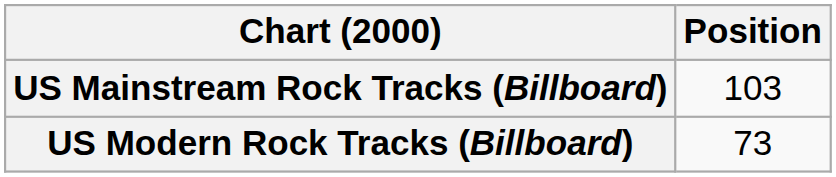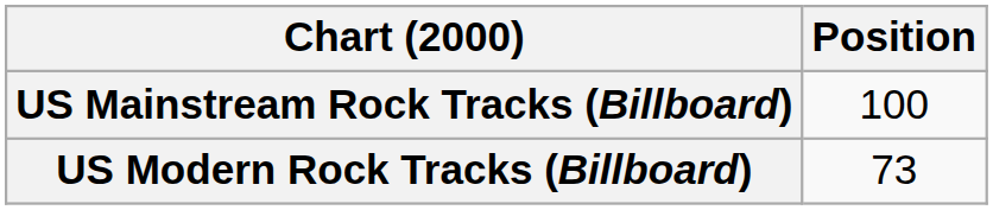US Mainstream Rock Tracks (Billboard) | Position: 103 -> 100
